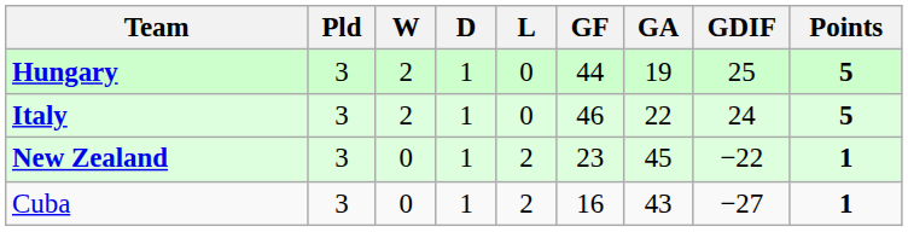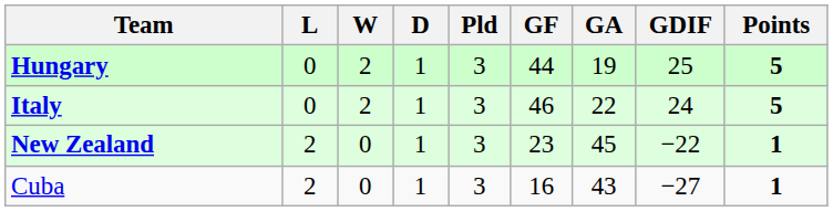columns swapped: Pld <-> L
